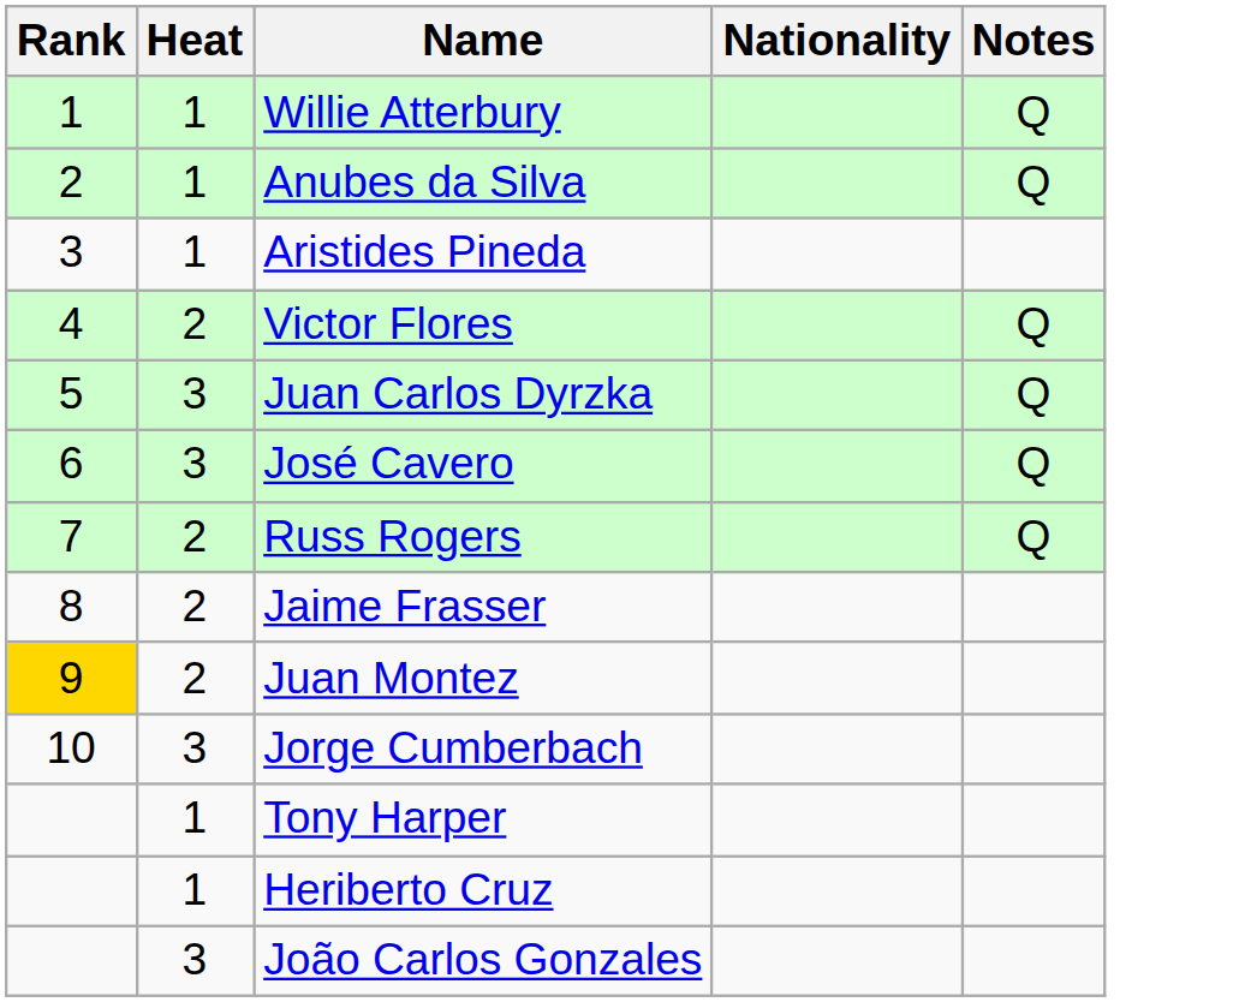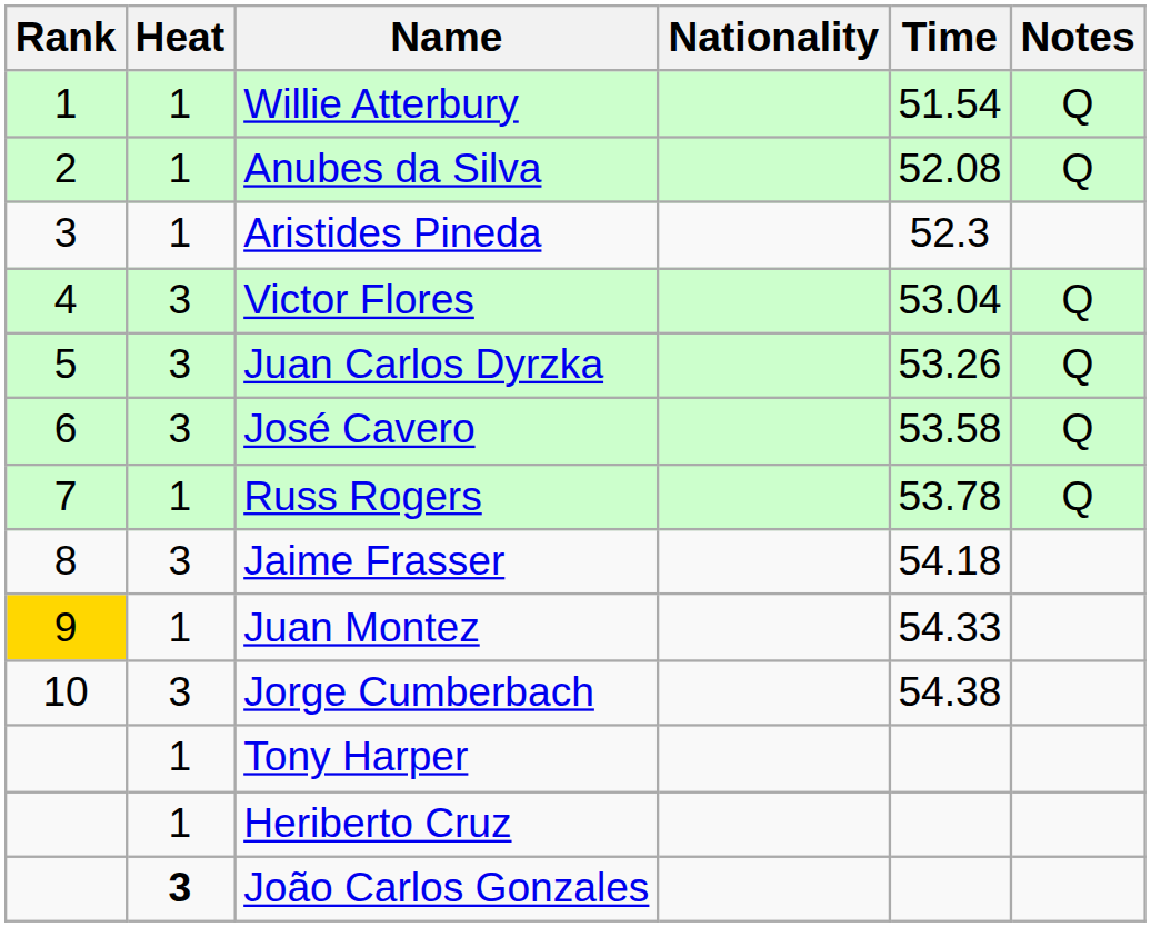+ column: Time | 51.54 | 52.08 | 52.3 | 53.04 | 53.26 | 53.58 | 53.78 | 54.18 | 54.33 | 54.38
Victor Flores | Heat: 2 -> 3
Russ Rogers | Heat: 2 -> 1
Jaime Frasser | Heat: 2 -> 3
Juan Montez | Heat: 2 -> 1
João Carlos Gonzales | Heat: normal -> bold
